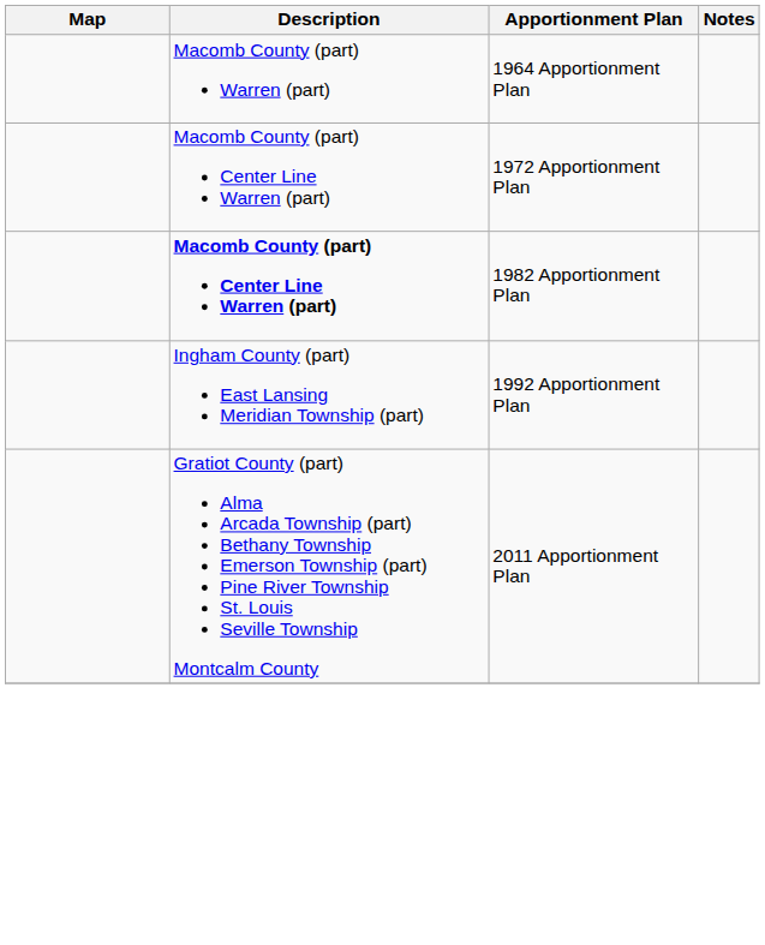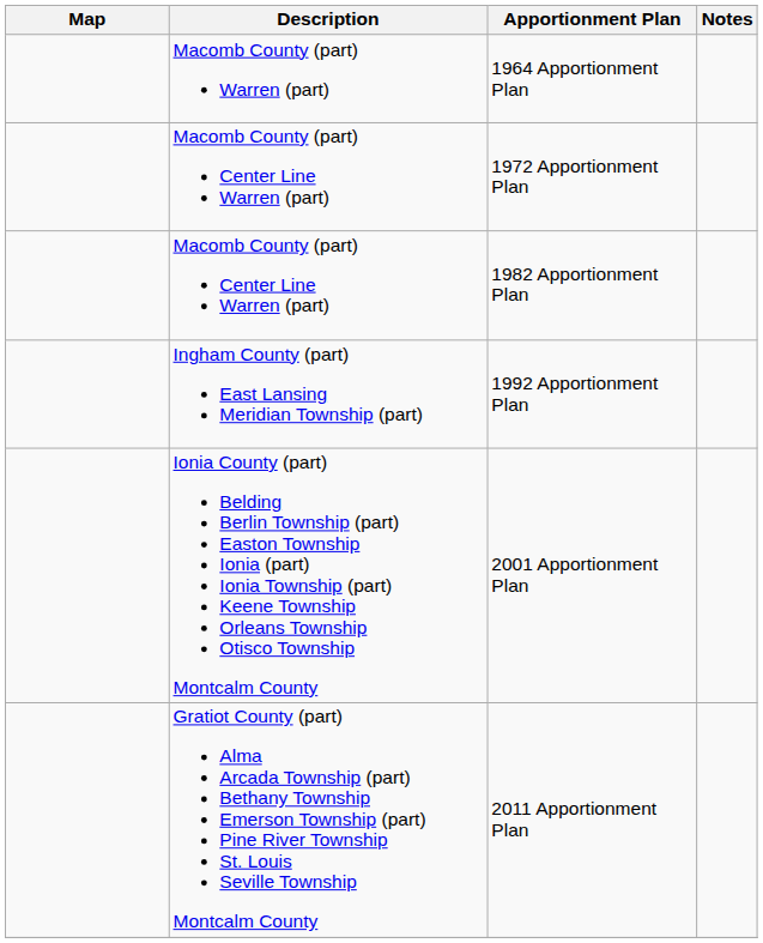1982 Apportionment Plan | Description: bold -> normal
+ row: Ionia County (part) Belding Berlin Township (part) Easton Township Ionia (part) Ionia Township (part) Keene Township Orleans Township Otisco Township Montcalm County | 2001 Apportionment Plan
